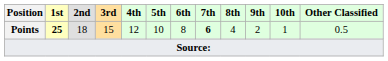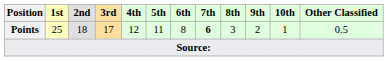Points | 1st: bold -> normal
Points | 3rd: 15 -> 17
Points | 5th: 10 -> 11
Points | 8th: 4 -> 3
